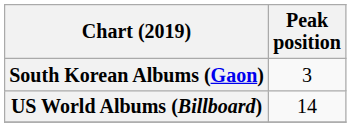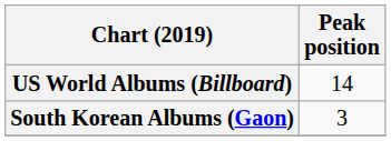rows swapped: South Korean Albums (Gaon) <-> US World Albums (Billboard)
